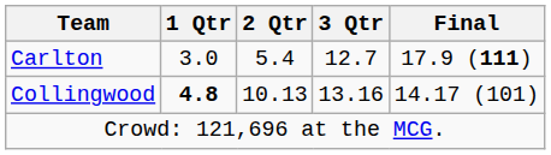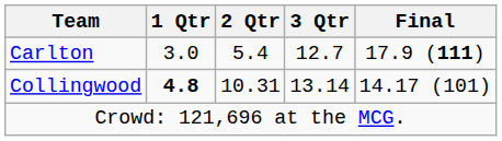Collingwood | 2 Qtr: 10.13 -> 10.31
Collingwood | 3 Qtr: 13.16 -> 13.14
